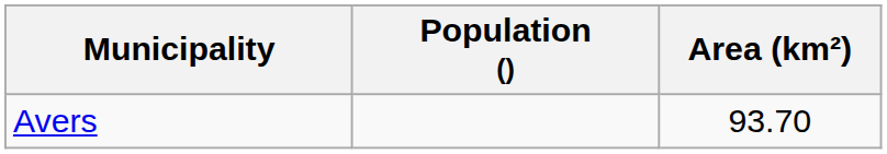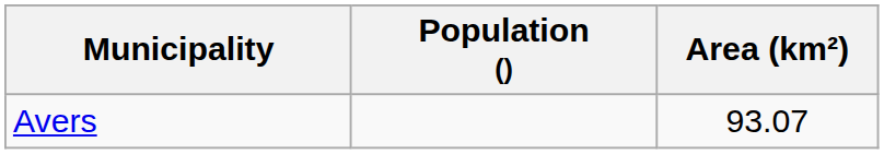Avers | Area (km²): 93.70 -> 93.07
